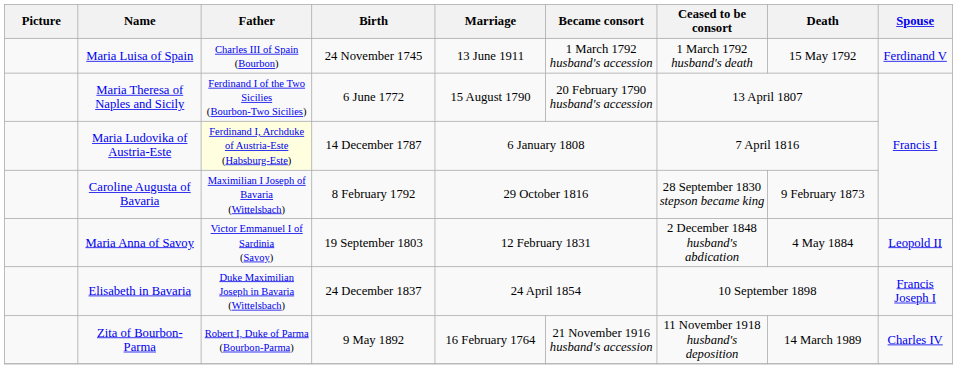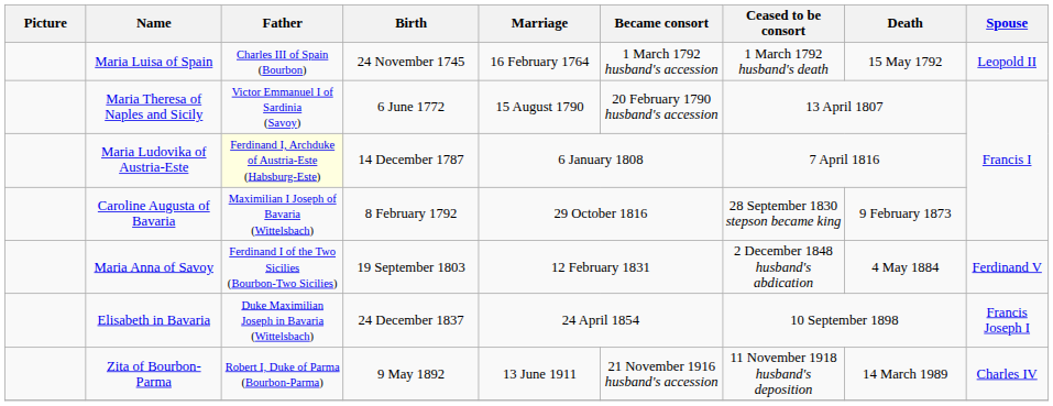Maria Luisa of Spain | Marriage: 13 June 1911 -> 16 February 1764
Maria Luisa of Spain | Spouse: Ferdinand V -> Leopold II
Maria Theresa of Naples and Sicily | Father: Ferdinand I of the Two Sicilies (Bourbon-Two Sicilies) -> Victor Emmanuel I of Sardinia (Savoy)
Maria Anna of Savoy | Father: Victor Emmanuel I of Sardinia (Savoy) -> Ferdinand I of the Two Sicilies (Bourbon-Two Sicilies)
Maria Anna of Savoy | Spouse: Leopold II -> Ferdinand V
Zita of Bourbon-Parma | Marriage: 16 February 1764 -> 13 June 1911
